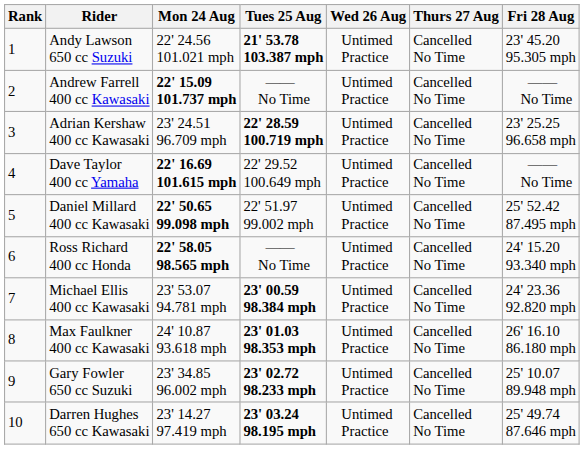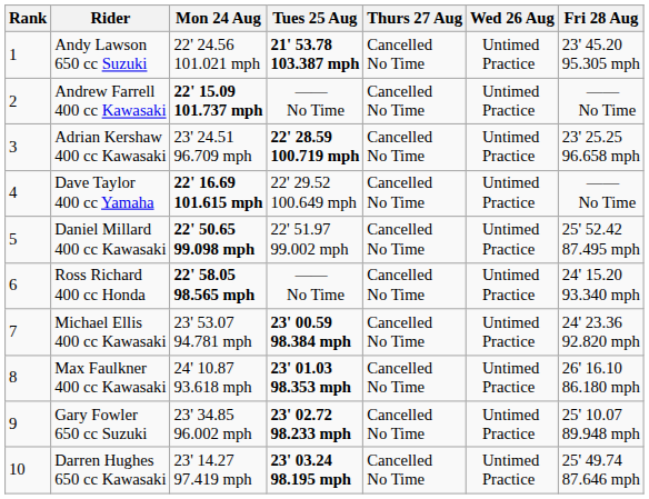columns swapped: Wed 26 Aug <-> Thurs 27 Aug
